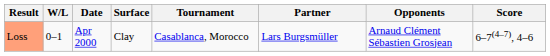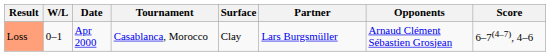columns swapped: Tournament <-> Surface
